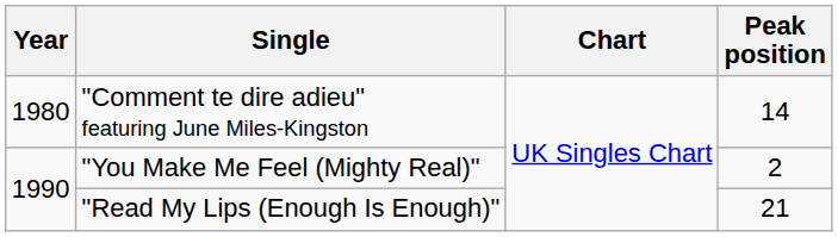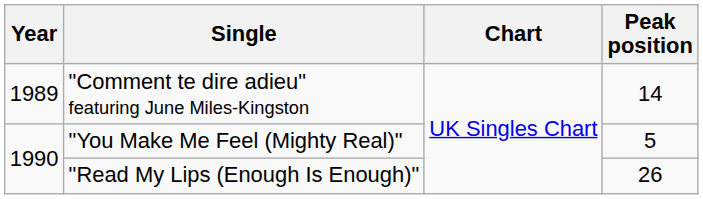"Comment te dire adieu" featuring June Miles-Kingston | Year: 1980 -> 1989
"You Make Me Feel (Mighty Real)" | Peak position: 2 -> 5
"Read My Lips (Enough Is Enough)" | Peak position: 21 -> 26
